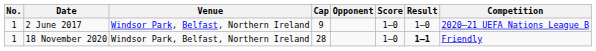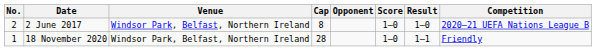2 June 2017 | No.: 1 -> 2
2 June 2017 | Cap: 9 -> 8
18 November 2020 | Result: bold -> normal
